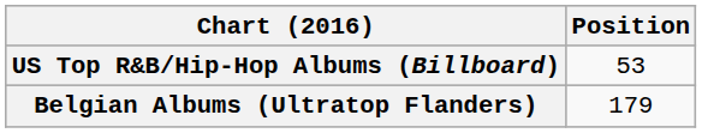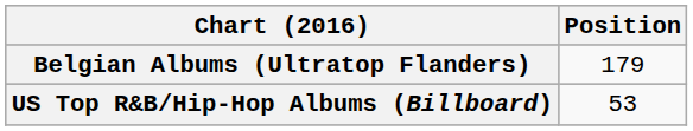rows swapped: Belgian Albums (Ultratop Flanders) <-> US Top R&B/Hip-Hop Albums (Billboard)
